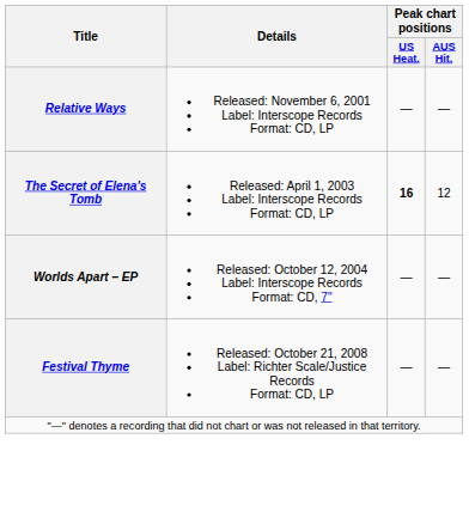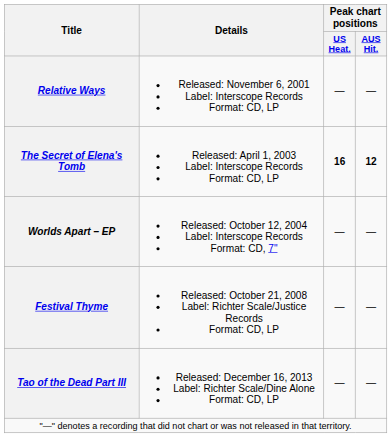The Secret of Elena's Tomb | Peak chart positions / AUS Hit.: normal -> bold
+ row: Tao of the Dead Part III | Released: December 16, 2013 Label: Richter Scale/Dine Alone Format: CD, LP | — | —
